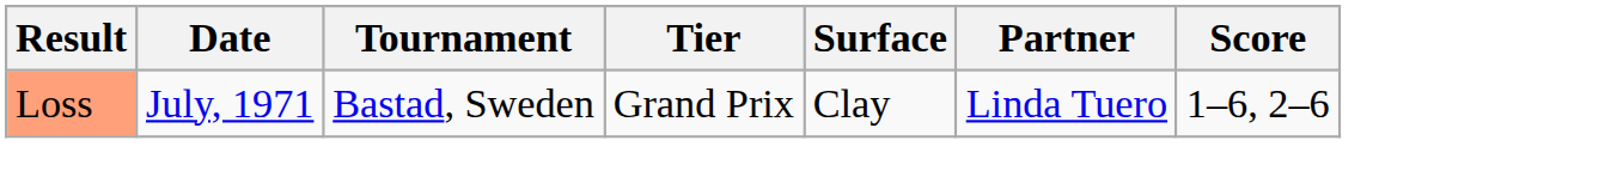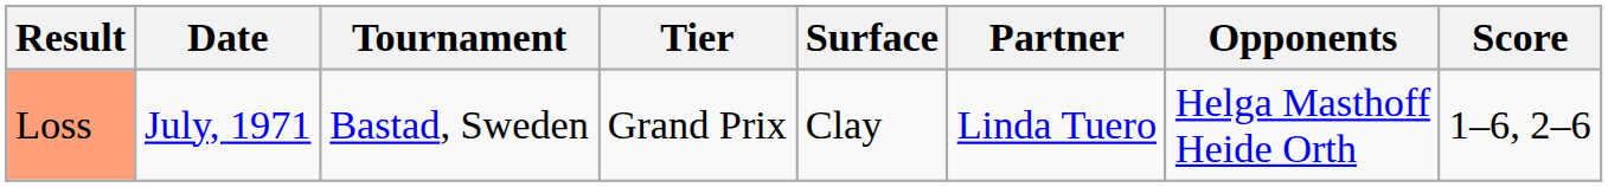+ column: Opponents | Helga Masthoff Heide Orth
